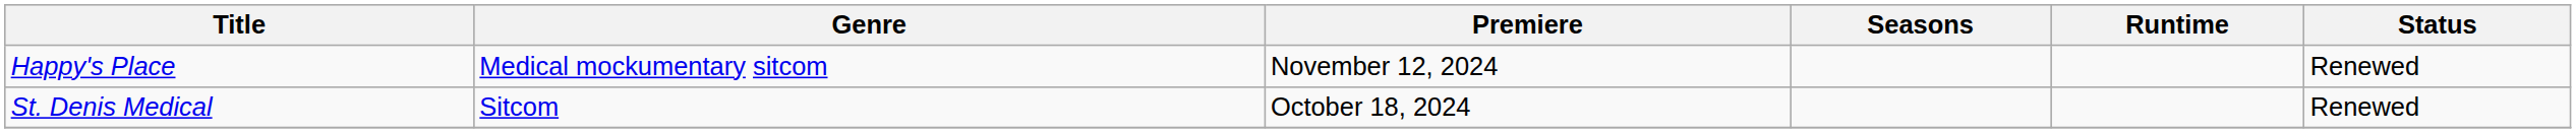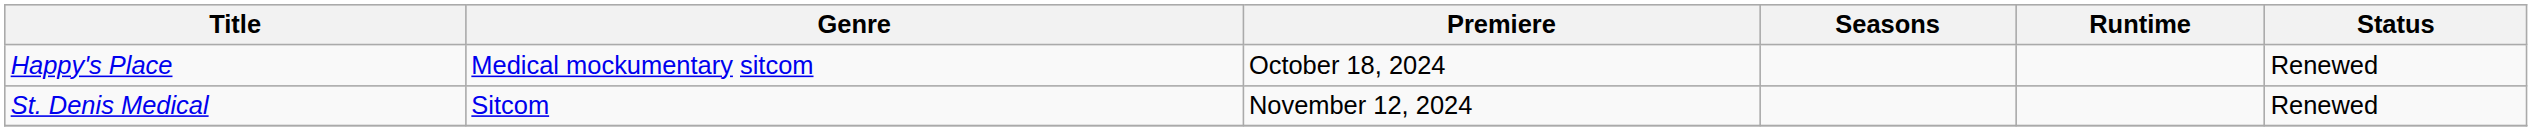Happy's Place | Premiere: November 12, 2024 -> October 18, 2024
St. Denis Medical | Premiere: October 18, 2024 -> November 12, 2024
